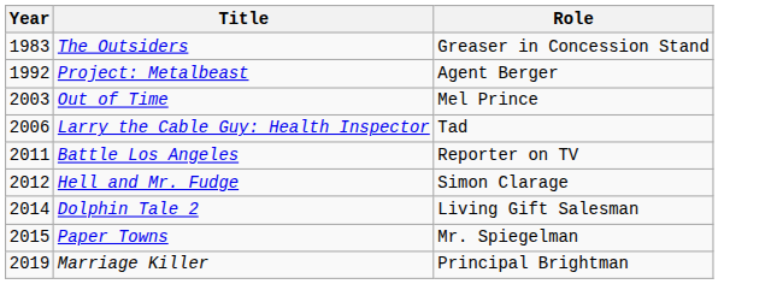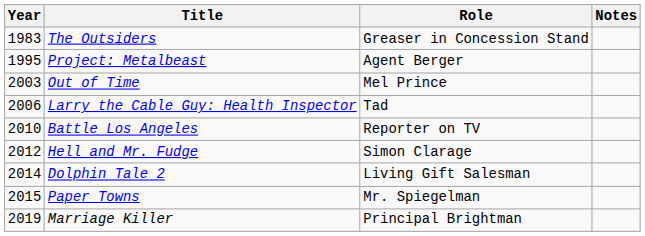+ column: Notes
Project: Metalbeast | Year: 1992 -> 1995
Battle Los Angeles | Year: 2011 -> 2010
